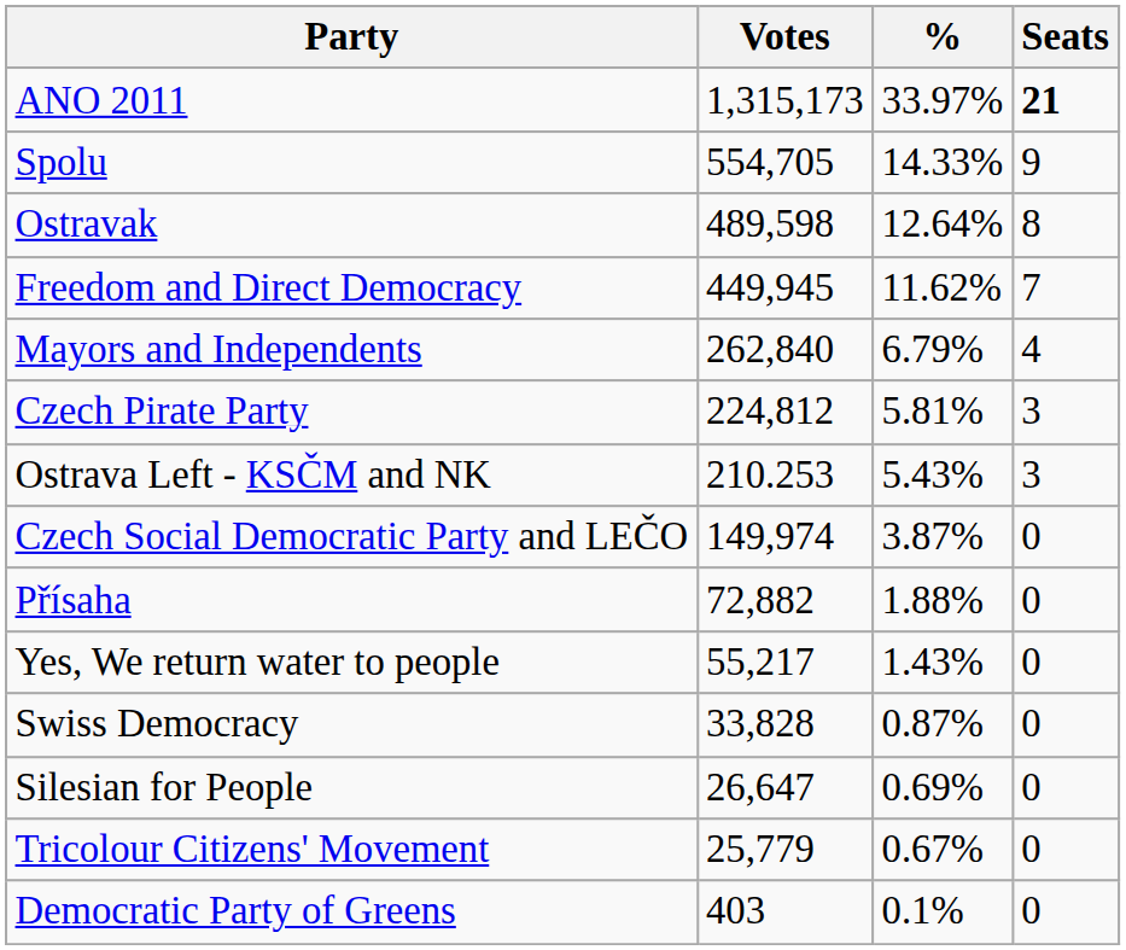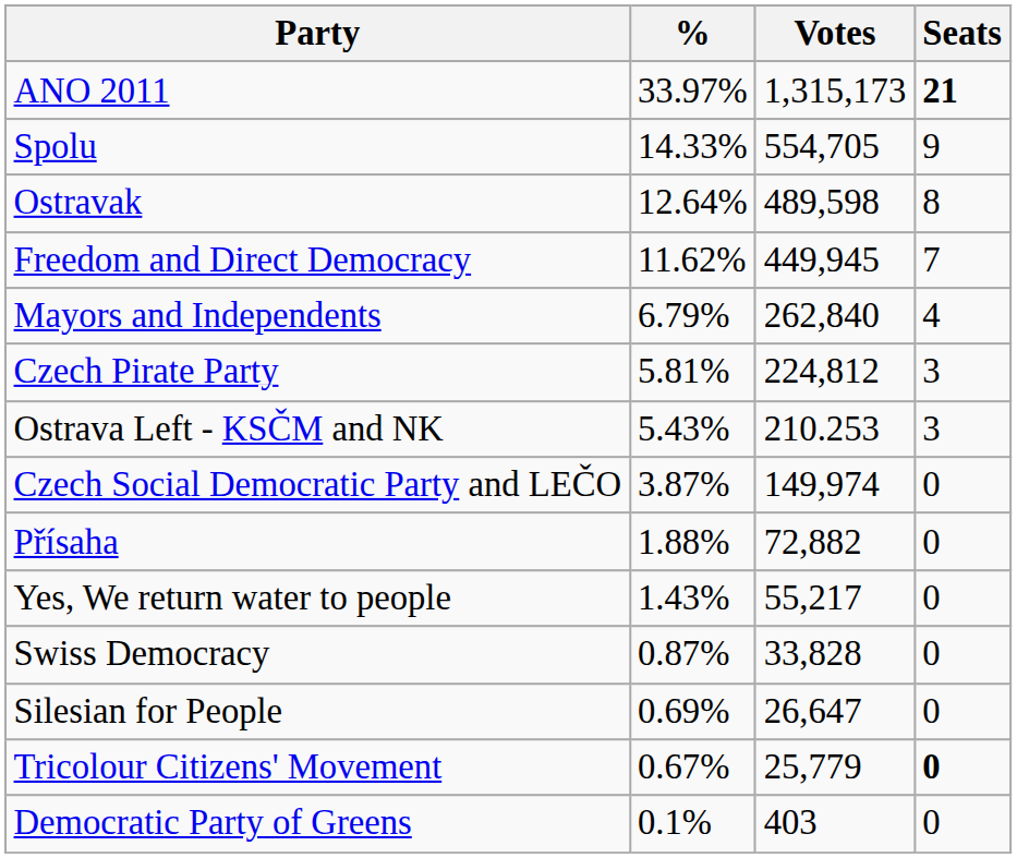columns swapped: Votes <-> %
Tricolour Citizens' Movement | Seats: normal -> bold
